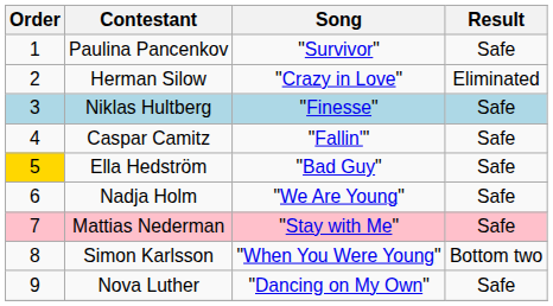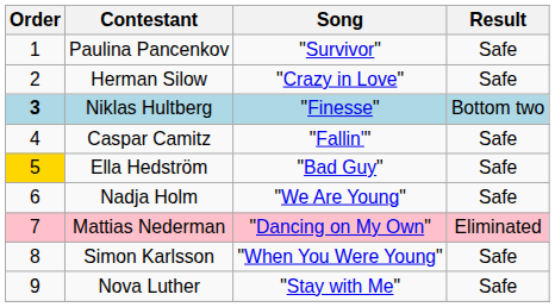Herman Silow | Result: Eliminated -> Safe
Niklas Hultberg | Order: normal -> bold
Niklas Hultberg | Result: Safe -> Bottom two
Mattias Nederman | Song: "Stay with Me" -> "Dancing on My Own"
Mattias Nederman | Result: Safe -> Eliminated
Simon Karlsson | Result: Bottom two -> Safe
Nova Luther | Song: "Dancing on My Own" -> "Stay with Me"
